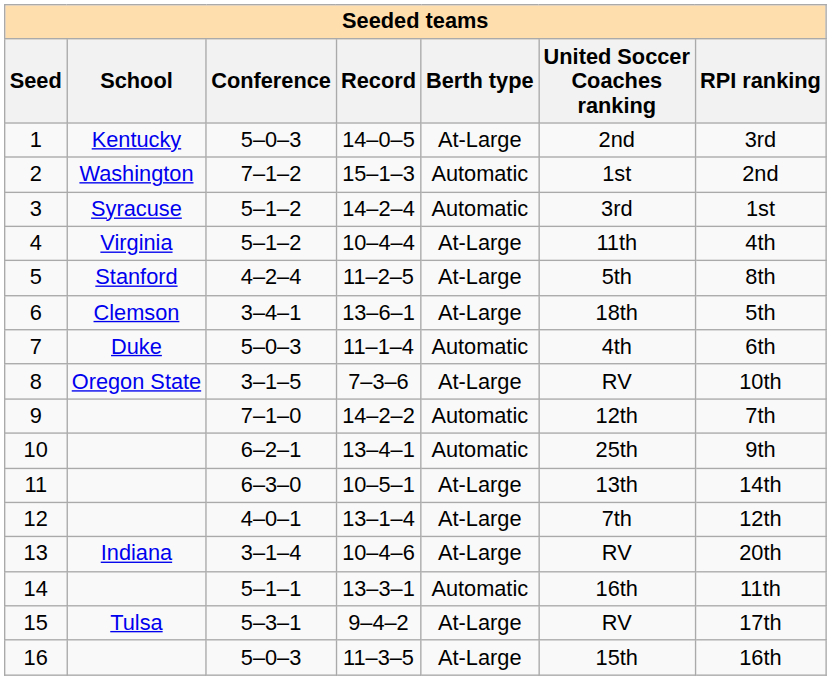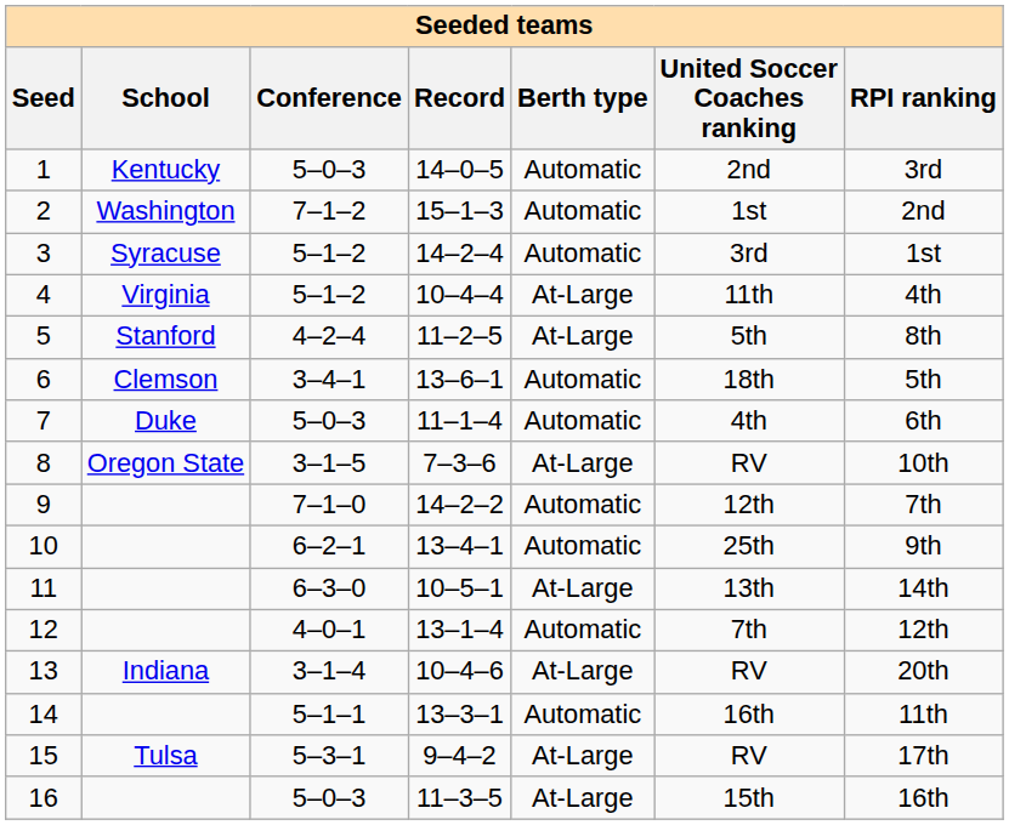1 | Berth type: At-Large -> Automatic
6 | Berth type: At-Large -> Automatic
12 | Berth type: At-Large -> Automatic
